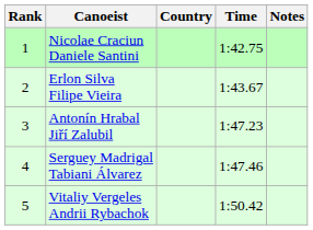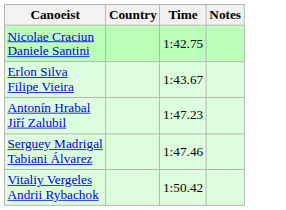- column: Rank | 1 | 2 | 3 | 4 | 5
